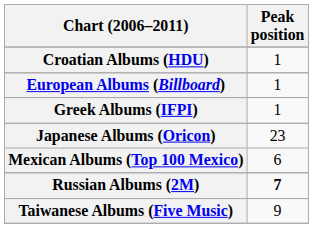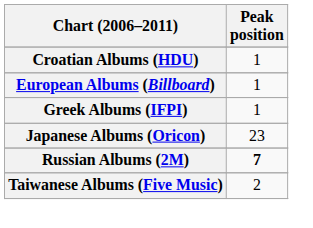- row: Mexican Albums (Top 100 Mexico) | 6
Taiwanese Albums (Five Music) | Peak position: 9 -> 2
